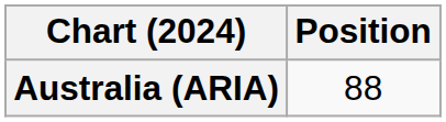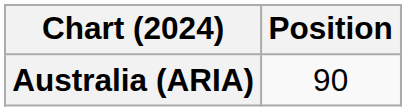Australia (ARIA) | Position: 88 -> 90
